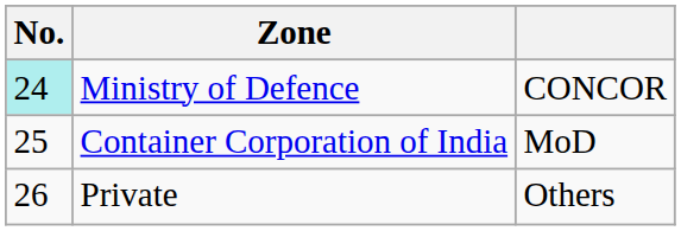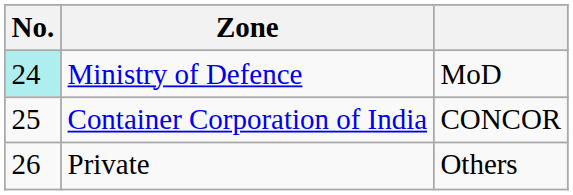Ministry of Defence | column 3: CONCOR -> MoD
Container Corporation of India | column 3: MoD -> CONCOR
